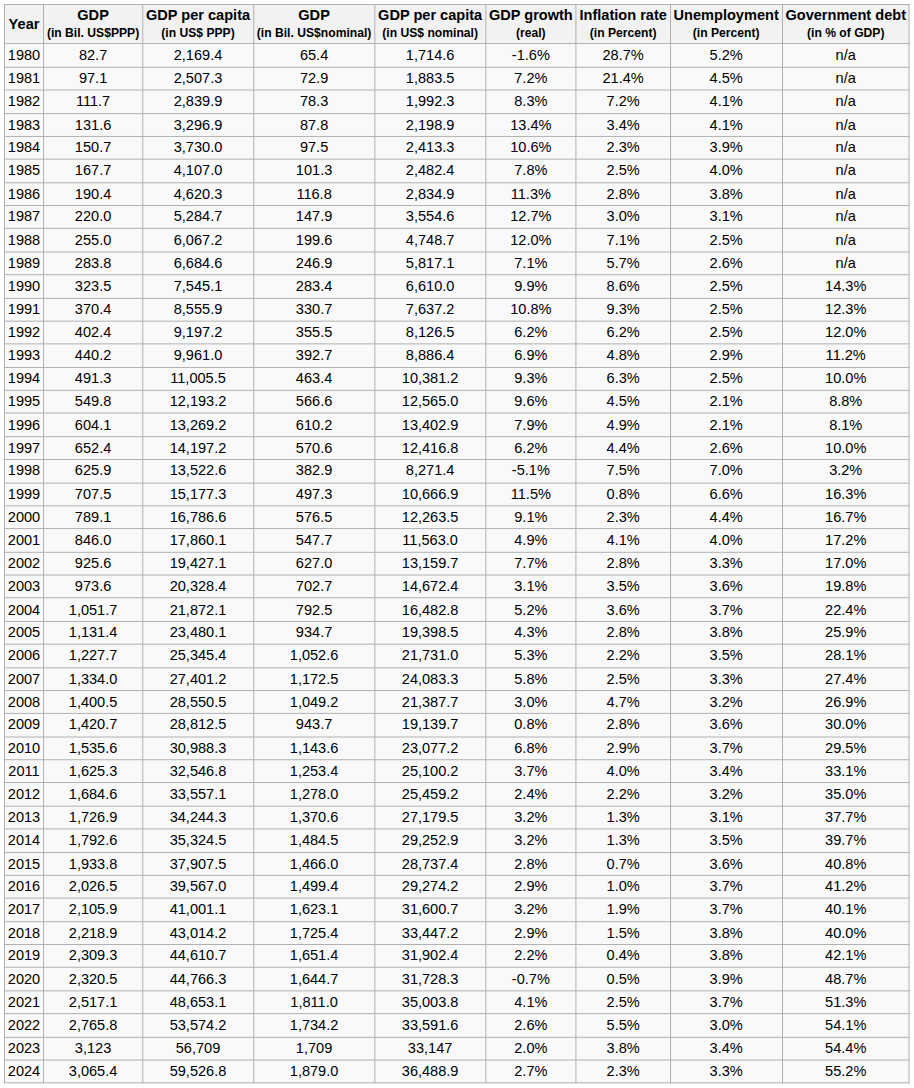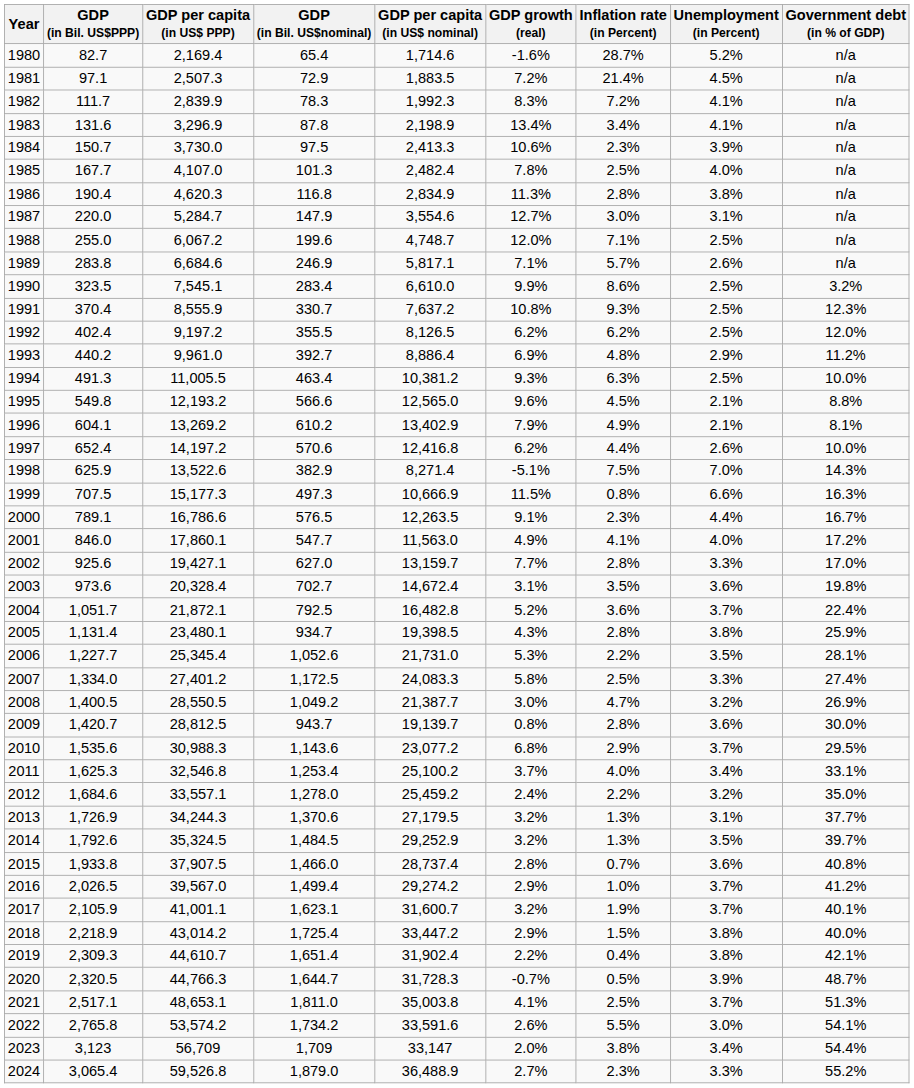1990 | Government debt (in % of GDP): 14.3% -> 3.2%
1998 | Government debt (in % of GDP): 3.2% -> 14.3%
